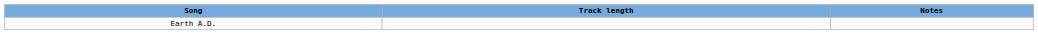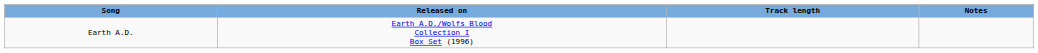+ column: Released on | Earth A.D./Wolfs Blood Collection I Box Set (1996)
